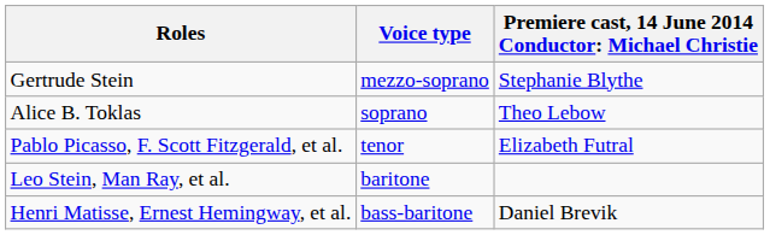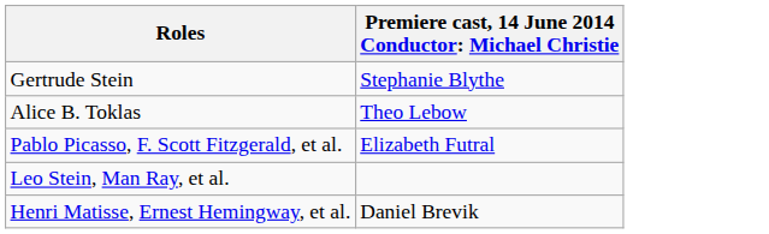- column: Voice type | mezzo-soprano | soprano | tenor | baritone | bass-baritone
